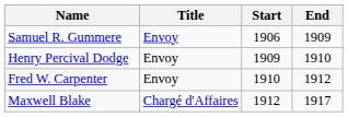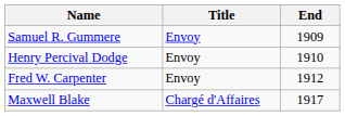- column: Start | 1906 | 1909 | 1910 | 1912
